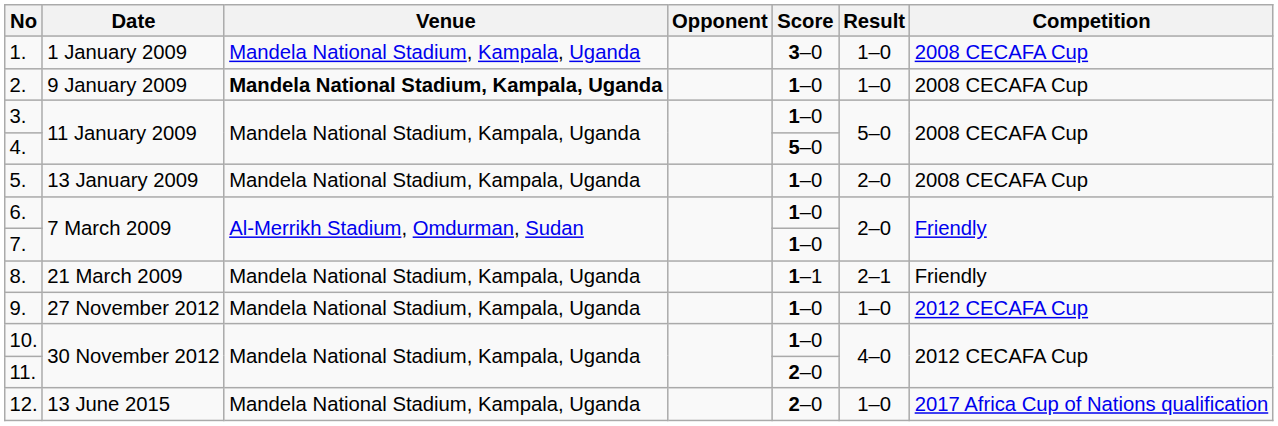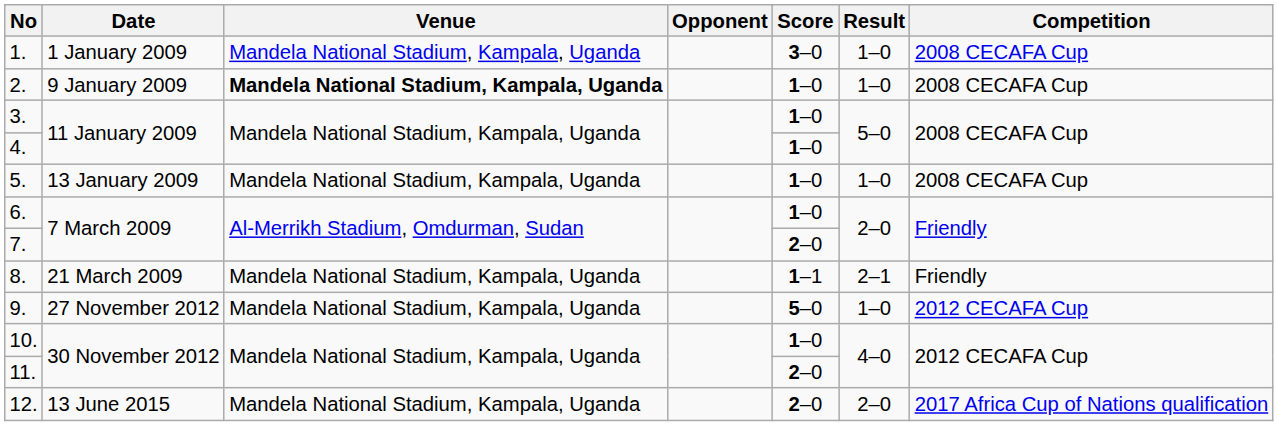4. | Score: 5–0 -> 1–0
5. | Result: 2–0 -> 1–0
7. | Score: 1–0 -> 2–0
9. | Score: 1–0 -> 5–0
12. | Result: 1–0 -> 2–0
